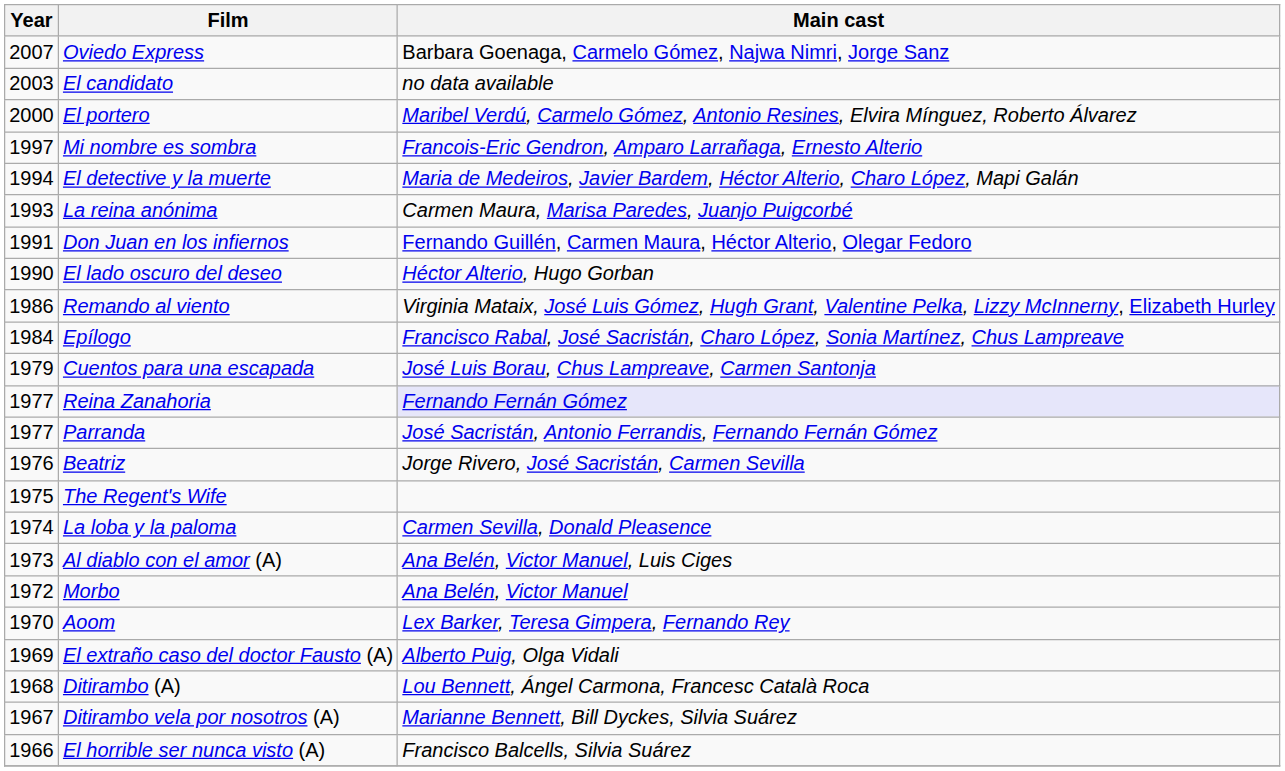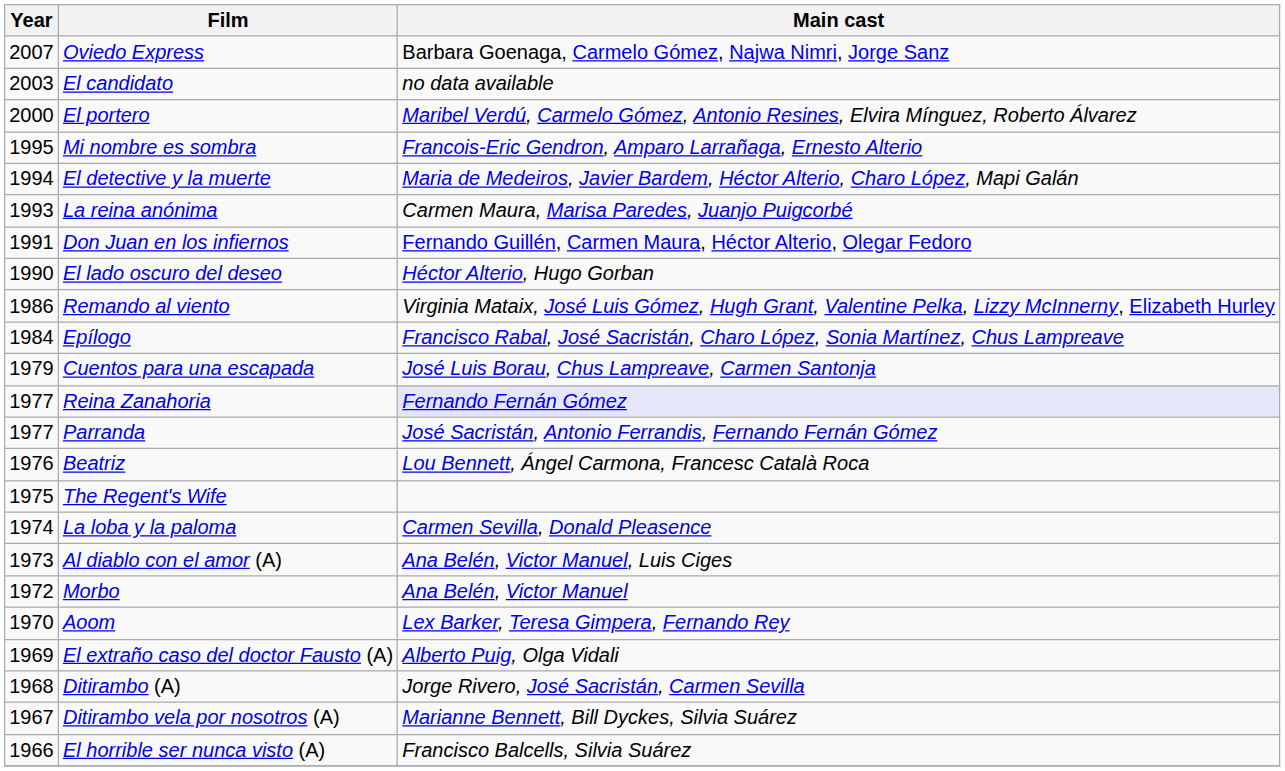Mi nombre es sombra | Year: 1997 -> 1995
Beatriz | Main cast: Jorge Rivero, José Sacristán, Carmen Sevilla -> Lou Bennett, Ángel Carmona, Francesc Català Roca
Ditirambo (A) | Main cast: Lou Bennett, Ángel Carmona, Francesc Català Roca -> Jorge Rivero, José Sacristán, Carmen Sevilla
